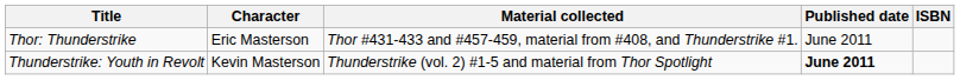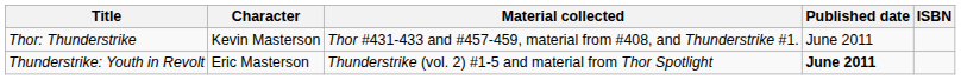Thor: Thunderstrike | Character: Eric Masterson -> Kevin Masterson
Thunderstrike: Youth in Revolt | Character: Kevin Masterson -> Eric Masterson
